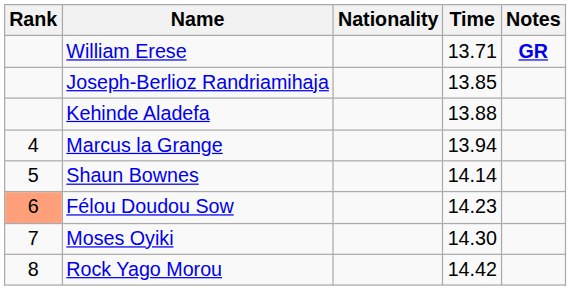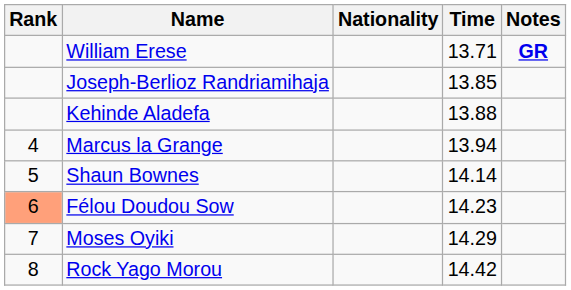Moses Oyiki | Time: 14.30 -> 14.29
